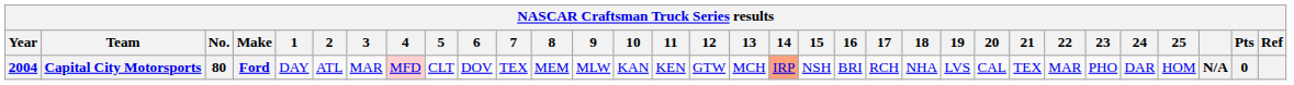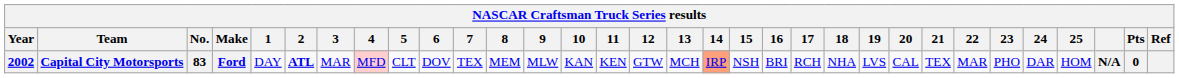Capital City Motorsports | Year: 2004 -> 2002
Capital City Motorsports | No.: 80 -> 83
Capital City Motorsports | 2: normal -> bold
